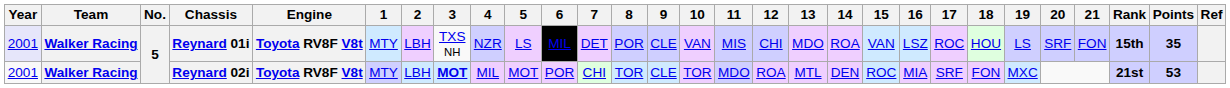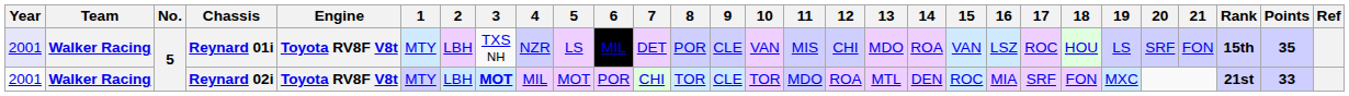Reynard 02i | Points: 53 -> 33
